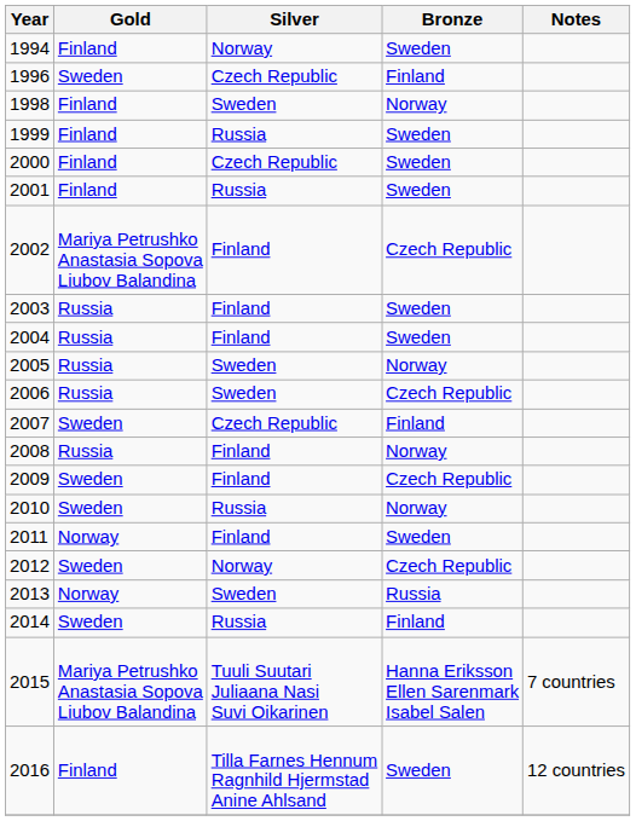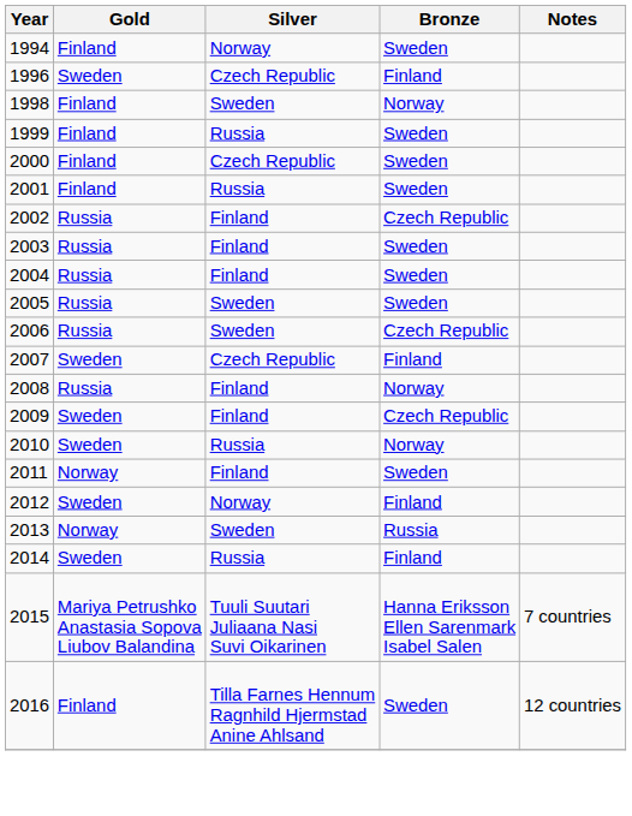2002 | Gold: Mariya Petrushko Anastasia Sopova Liubov Balandina -> Russia
2005 | Bronze: Norway -> Sweden
2012 | Bronze: Czech Republic -> Finland
